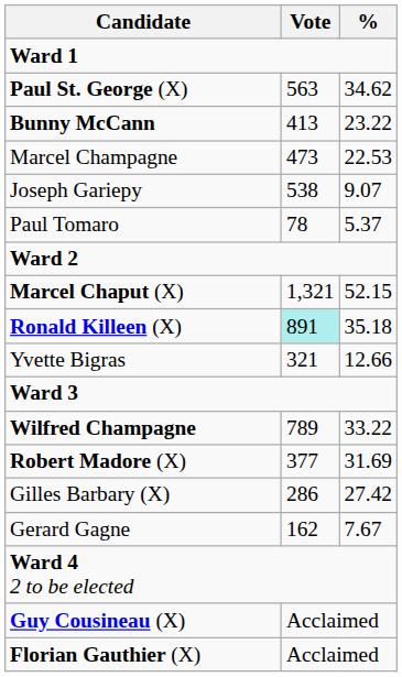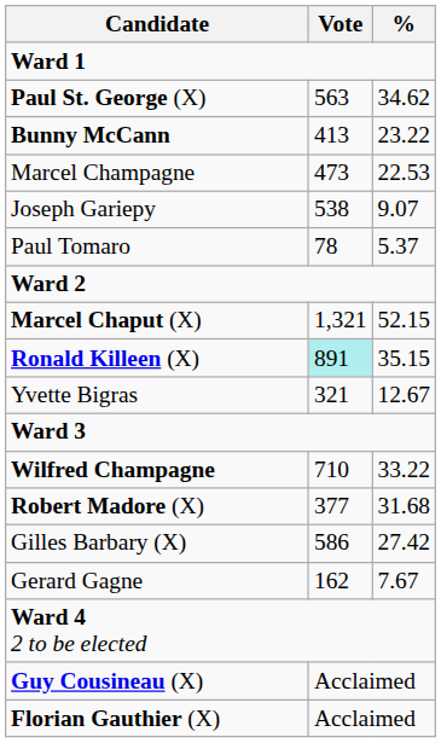Ronald Killeen (X) | %: 35.18 -> 35.15
Yvette Bigras | %: 12.66 -> 12.67
Wilfred Champagne | Vote: 789 -> 710
Robert Madore (X) | %: 31.69 -> 31.68
Gilles Barbary (X) | Vote: 286 -> 586
